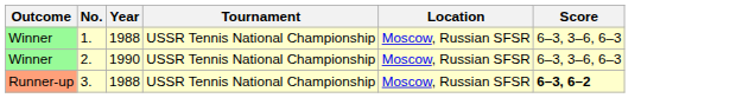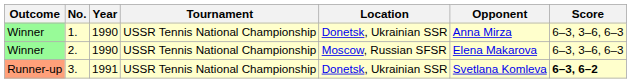+ column: Opponent | Anna Mirza | Elena Makarova | Svetlana Komleva
1. | Year: 1988 -> 1990
1. | Location: Moscow, Russian SFSR -> Donetsk, Ukrainian SSR
3. | Year: 1988 -> 1991
3. | Location: Moscow, Russian SFSR -> Donetsk, Ukrainian SSR
